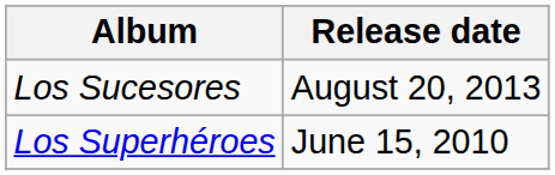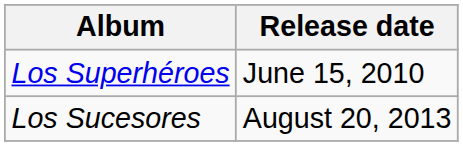rows swapped: Los Superhéroes <-> Los Sucesores
